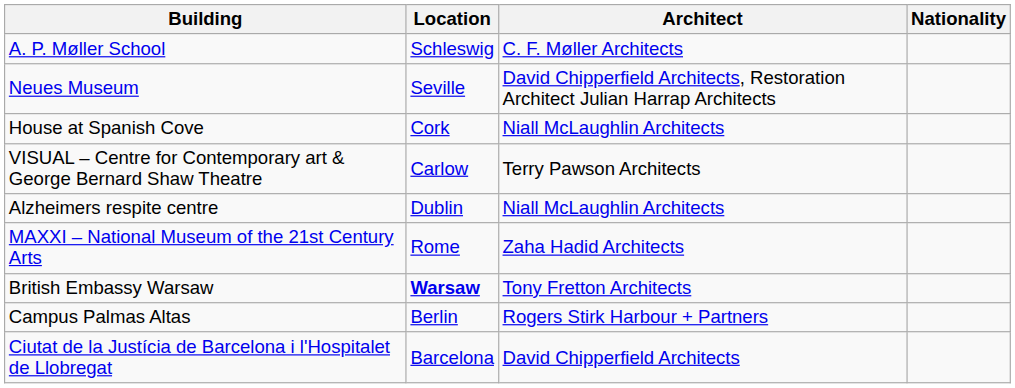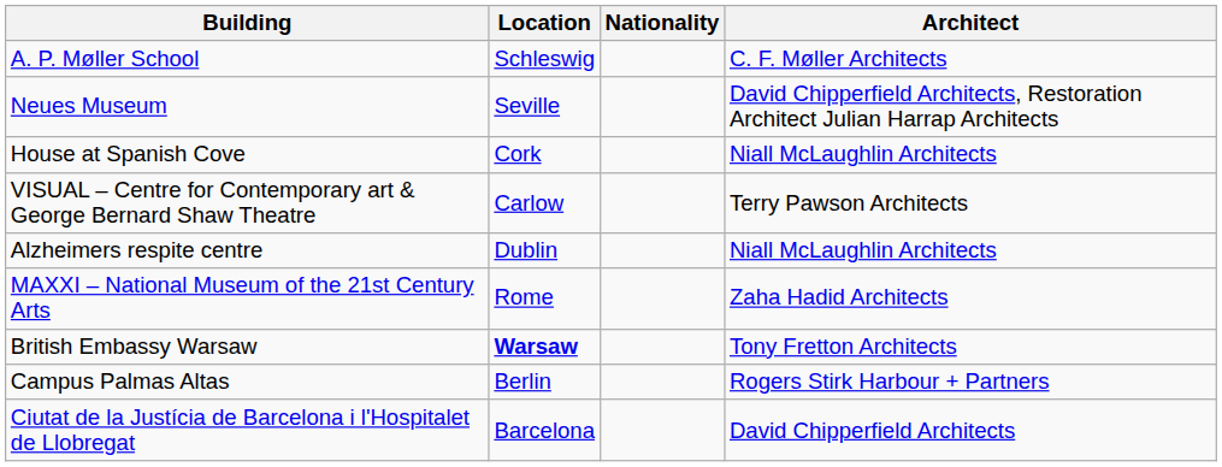columns swapped: Architect <-> Nationality
